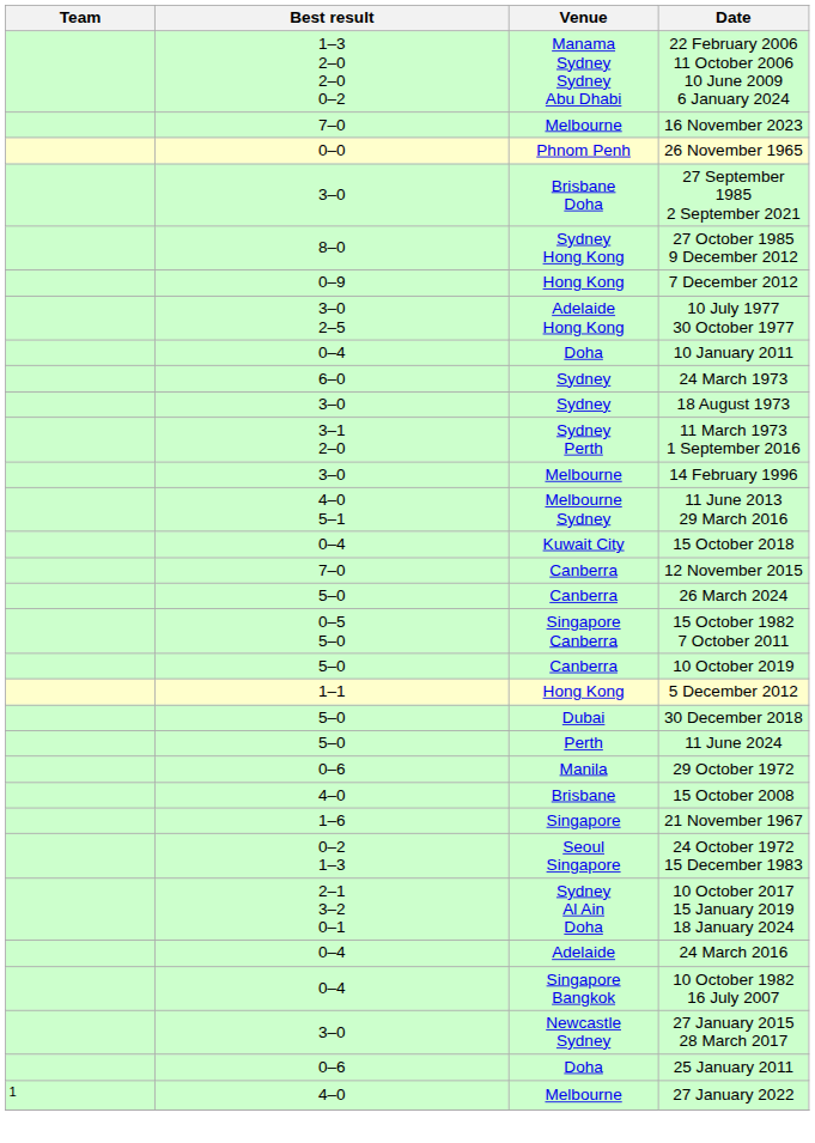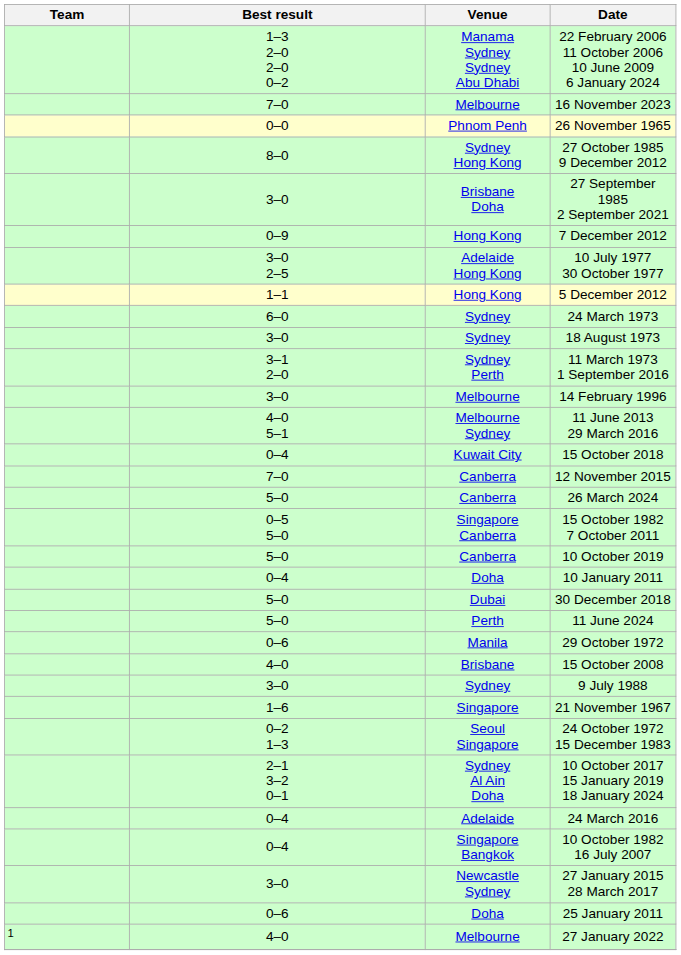rows swapped: 27 September 1985 2 September 2021 <-> 27 October 1985 9 December 2012
rows swapped: 10 January 2011 <-> 5 December 2012
+ row: 3–0 | Sydney | 9 July 1988
